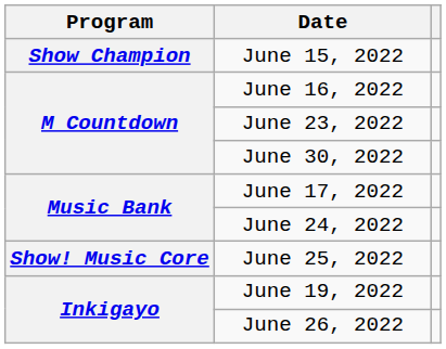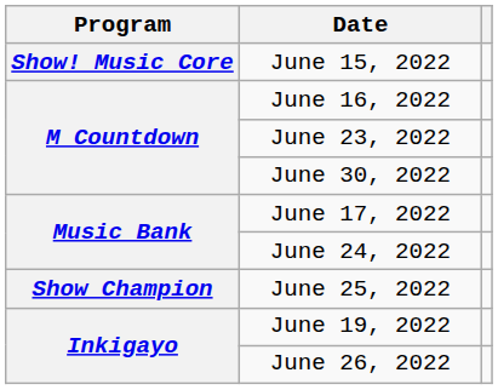June 15, 2022 | Program: Show Champion -> Show! Music Core
June 25, 2022 | Program: Show! Music Core -> Show Champion
